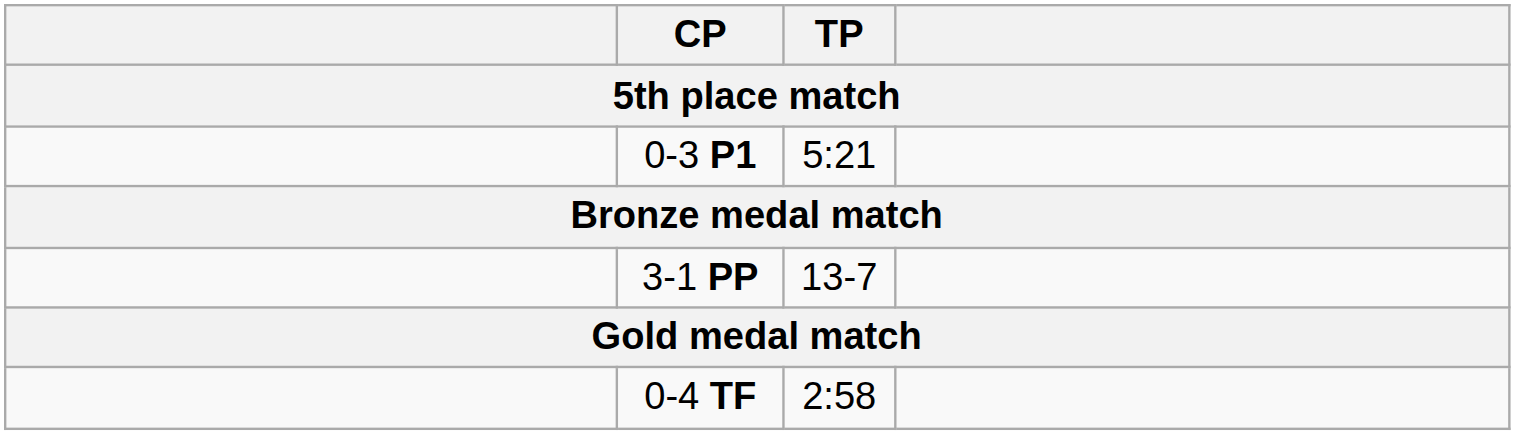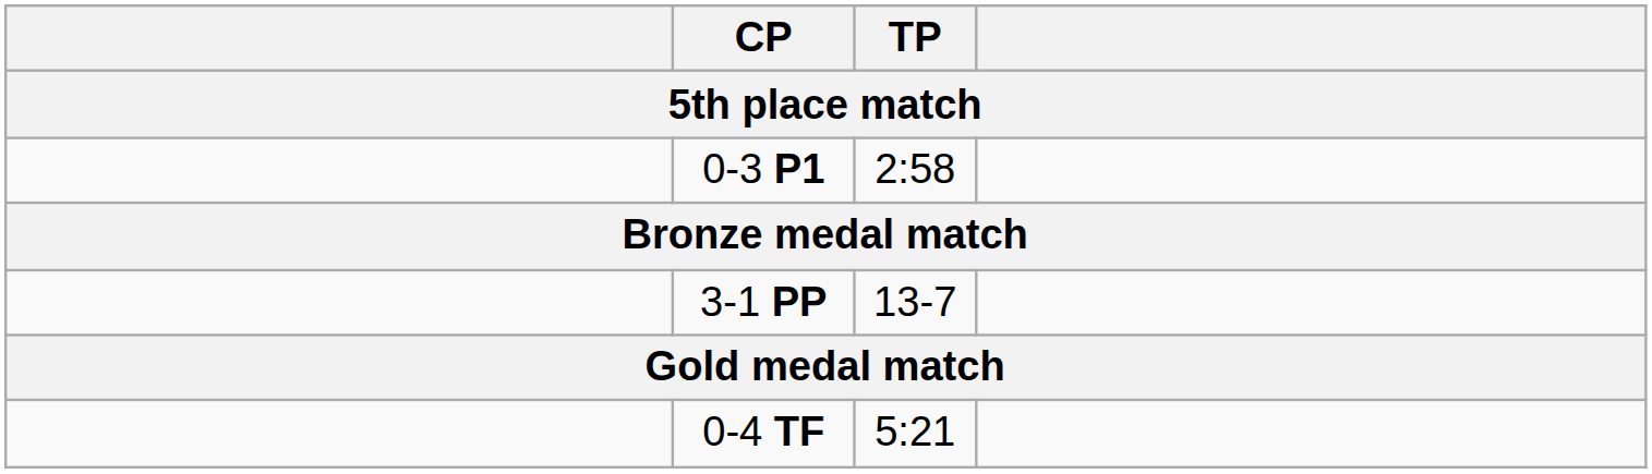0-3 P1 | TP: 5:21 -> 2:58
0-4 TF | TP: 2:58 -> 5:21
